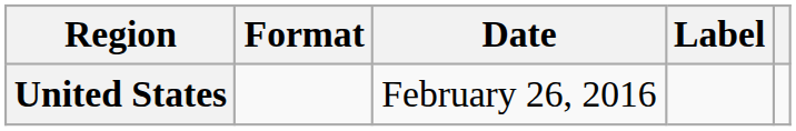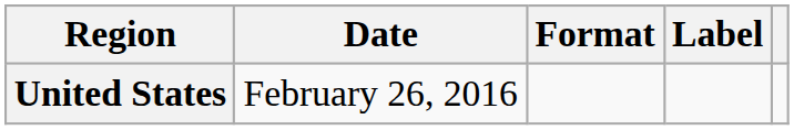columns swapped: Date <-> Format
